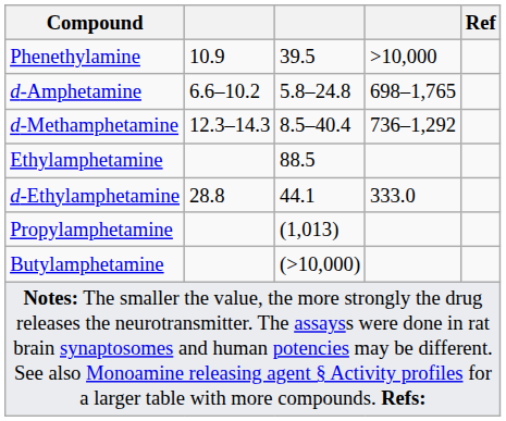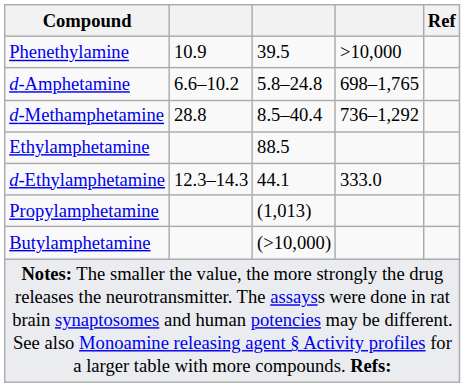d-Methamphetamine | column 2: 12.3–14.3 -> 28.8
d-Ethylamphetamine | column 2: 28.8 -> 12.3–14.3
